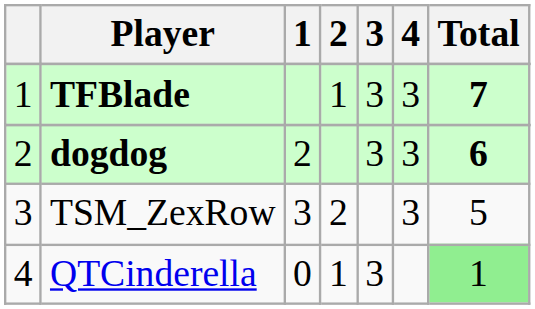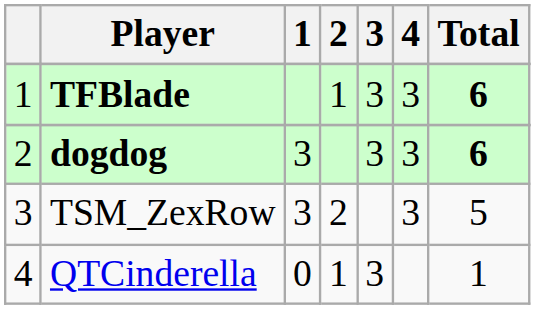TFBlade | Total: 7 -> 6
dogdog | 1: 2 -> 3
QTCinderella | Total: lightgreen background -> no background
